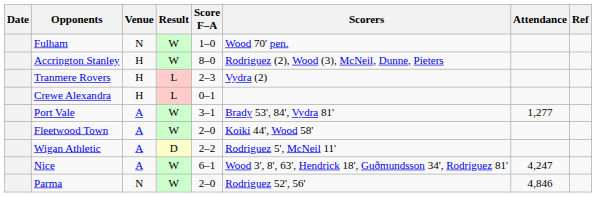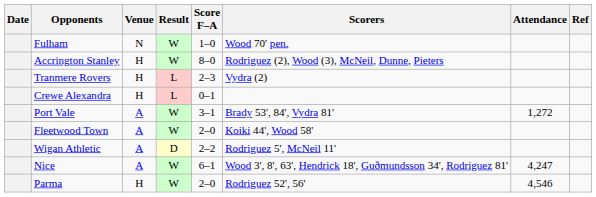Port Vale | Attendance: 1,277 -> 1,272
Parma | Venue: N -> H
Parma | Attendance: 4,846 -> 4,546
